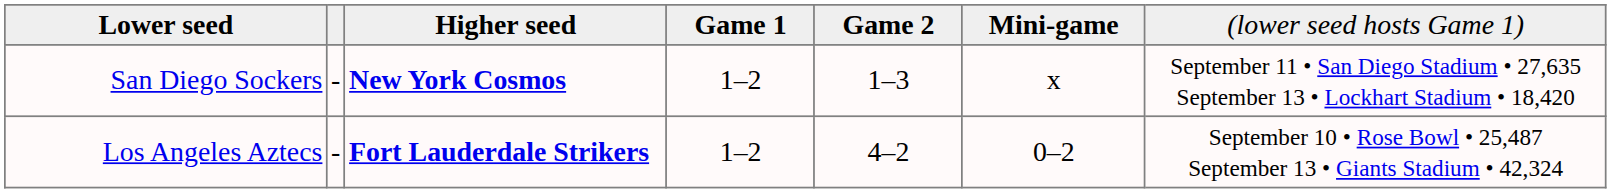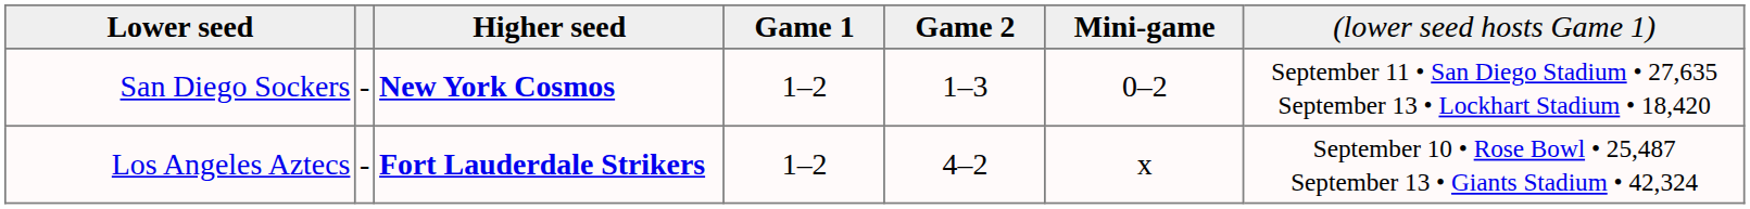San Diego Sockers | column 6: x -> 0–2
Los Angeles Aztecs | column 6: 0–2 -> x
